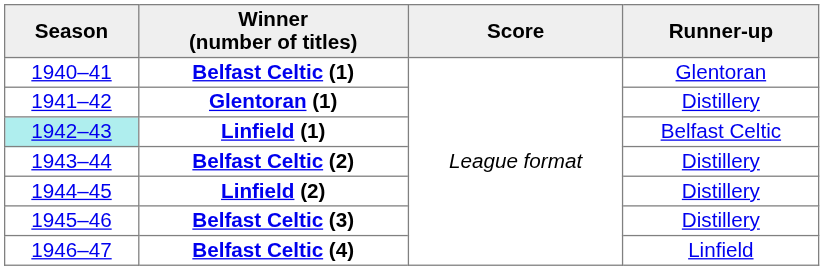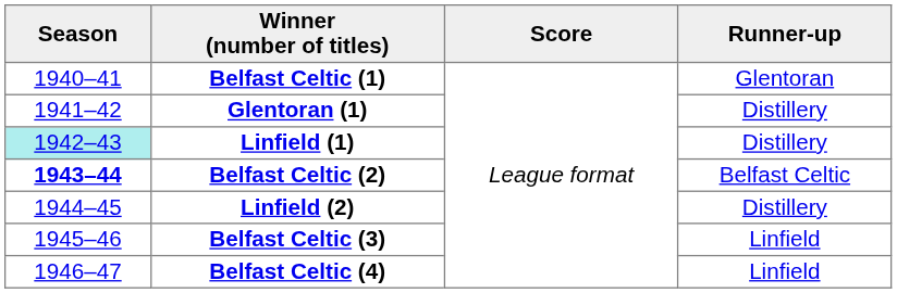Linfield (1) | Runner-up: Belfast Celtic -> Distillery
Belfast Celtic (2) | Season: normal -> bold
Belfast Celtic (2) | Runner-up: Distillery -> Belfast Celtic
Belfast Celtic (3) | Runner-up: Distillery -> Linfield
